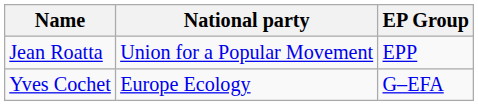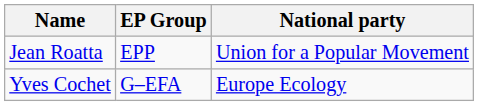columns swapped: National party <-> EP Group
